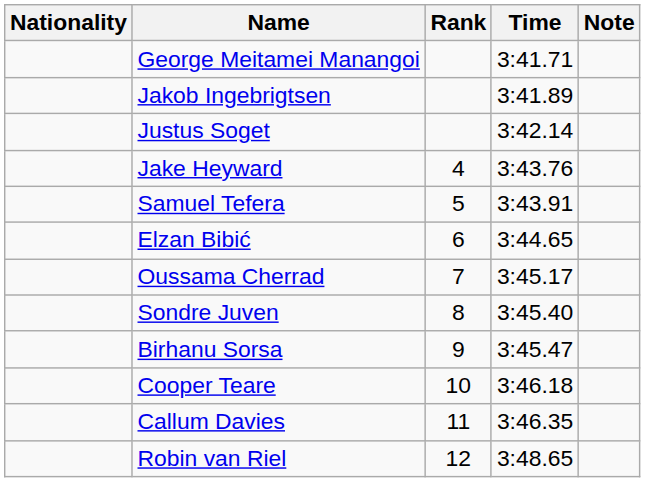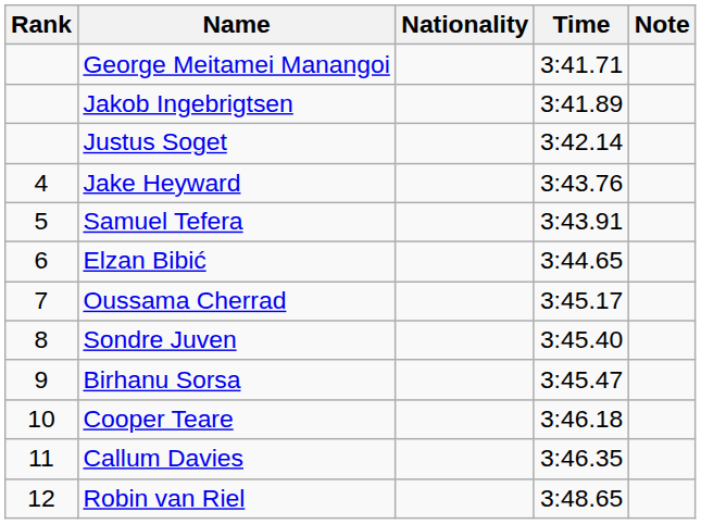columns swapped: Rank <-> Nationality
